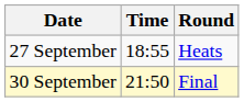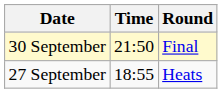rows swapped: 27 September <-> 30 September
